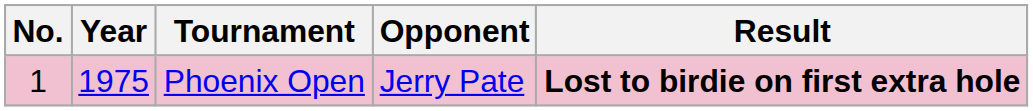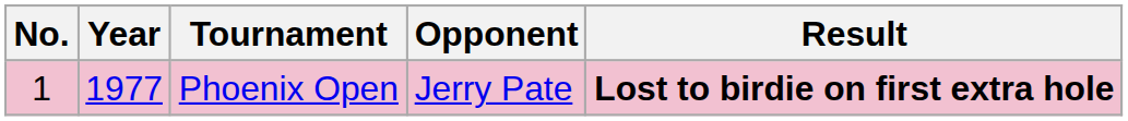Phoenix Open | Year: 1975 -> 1977
